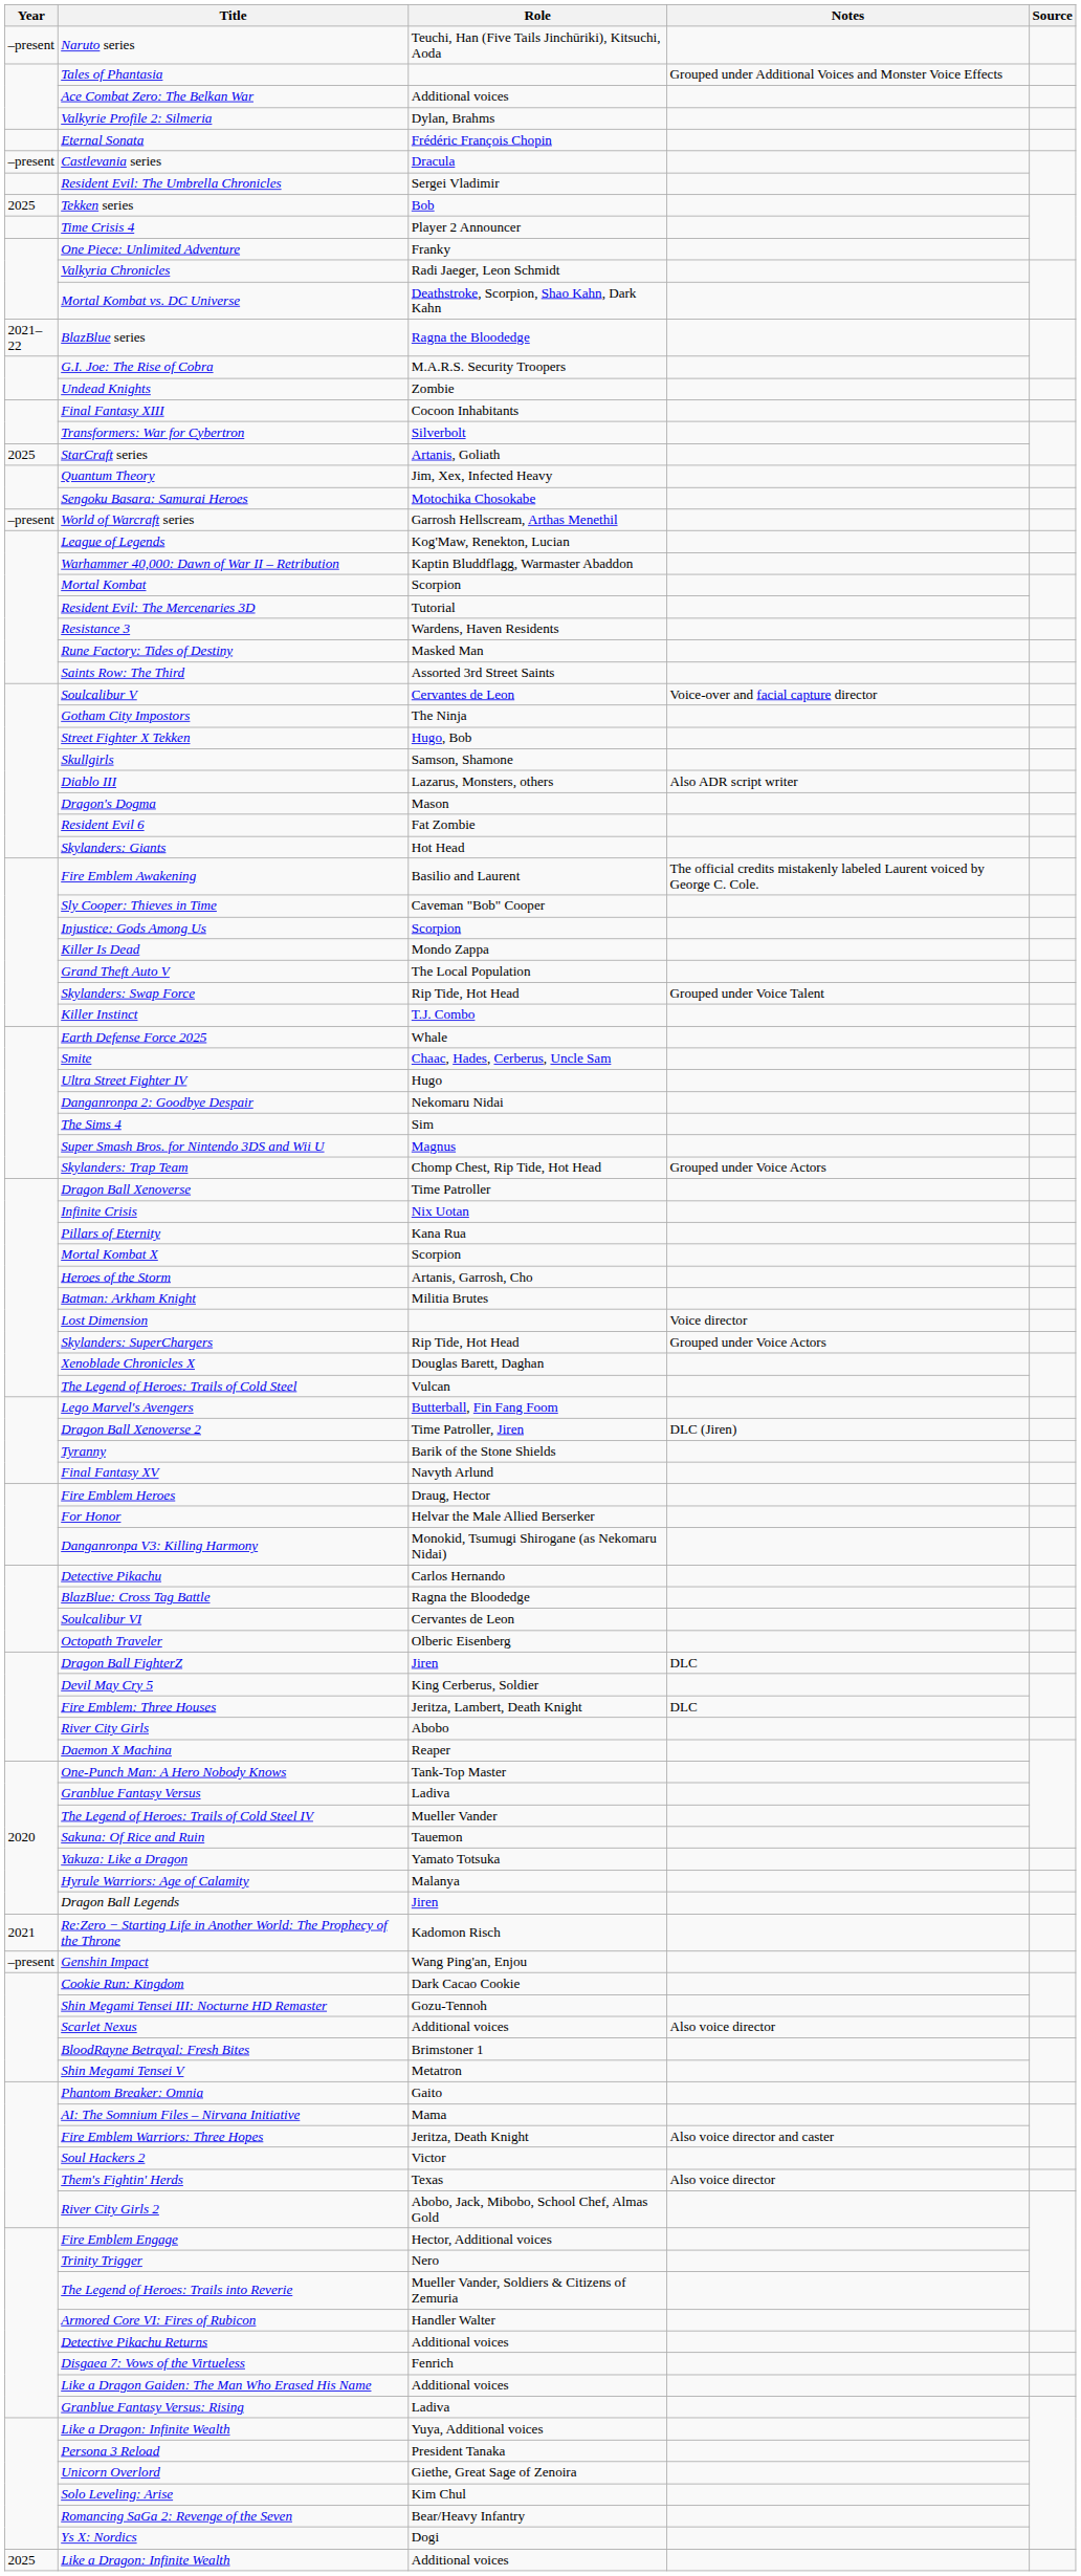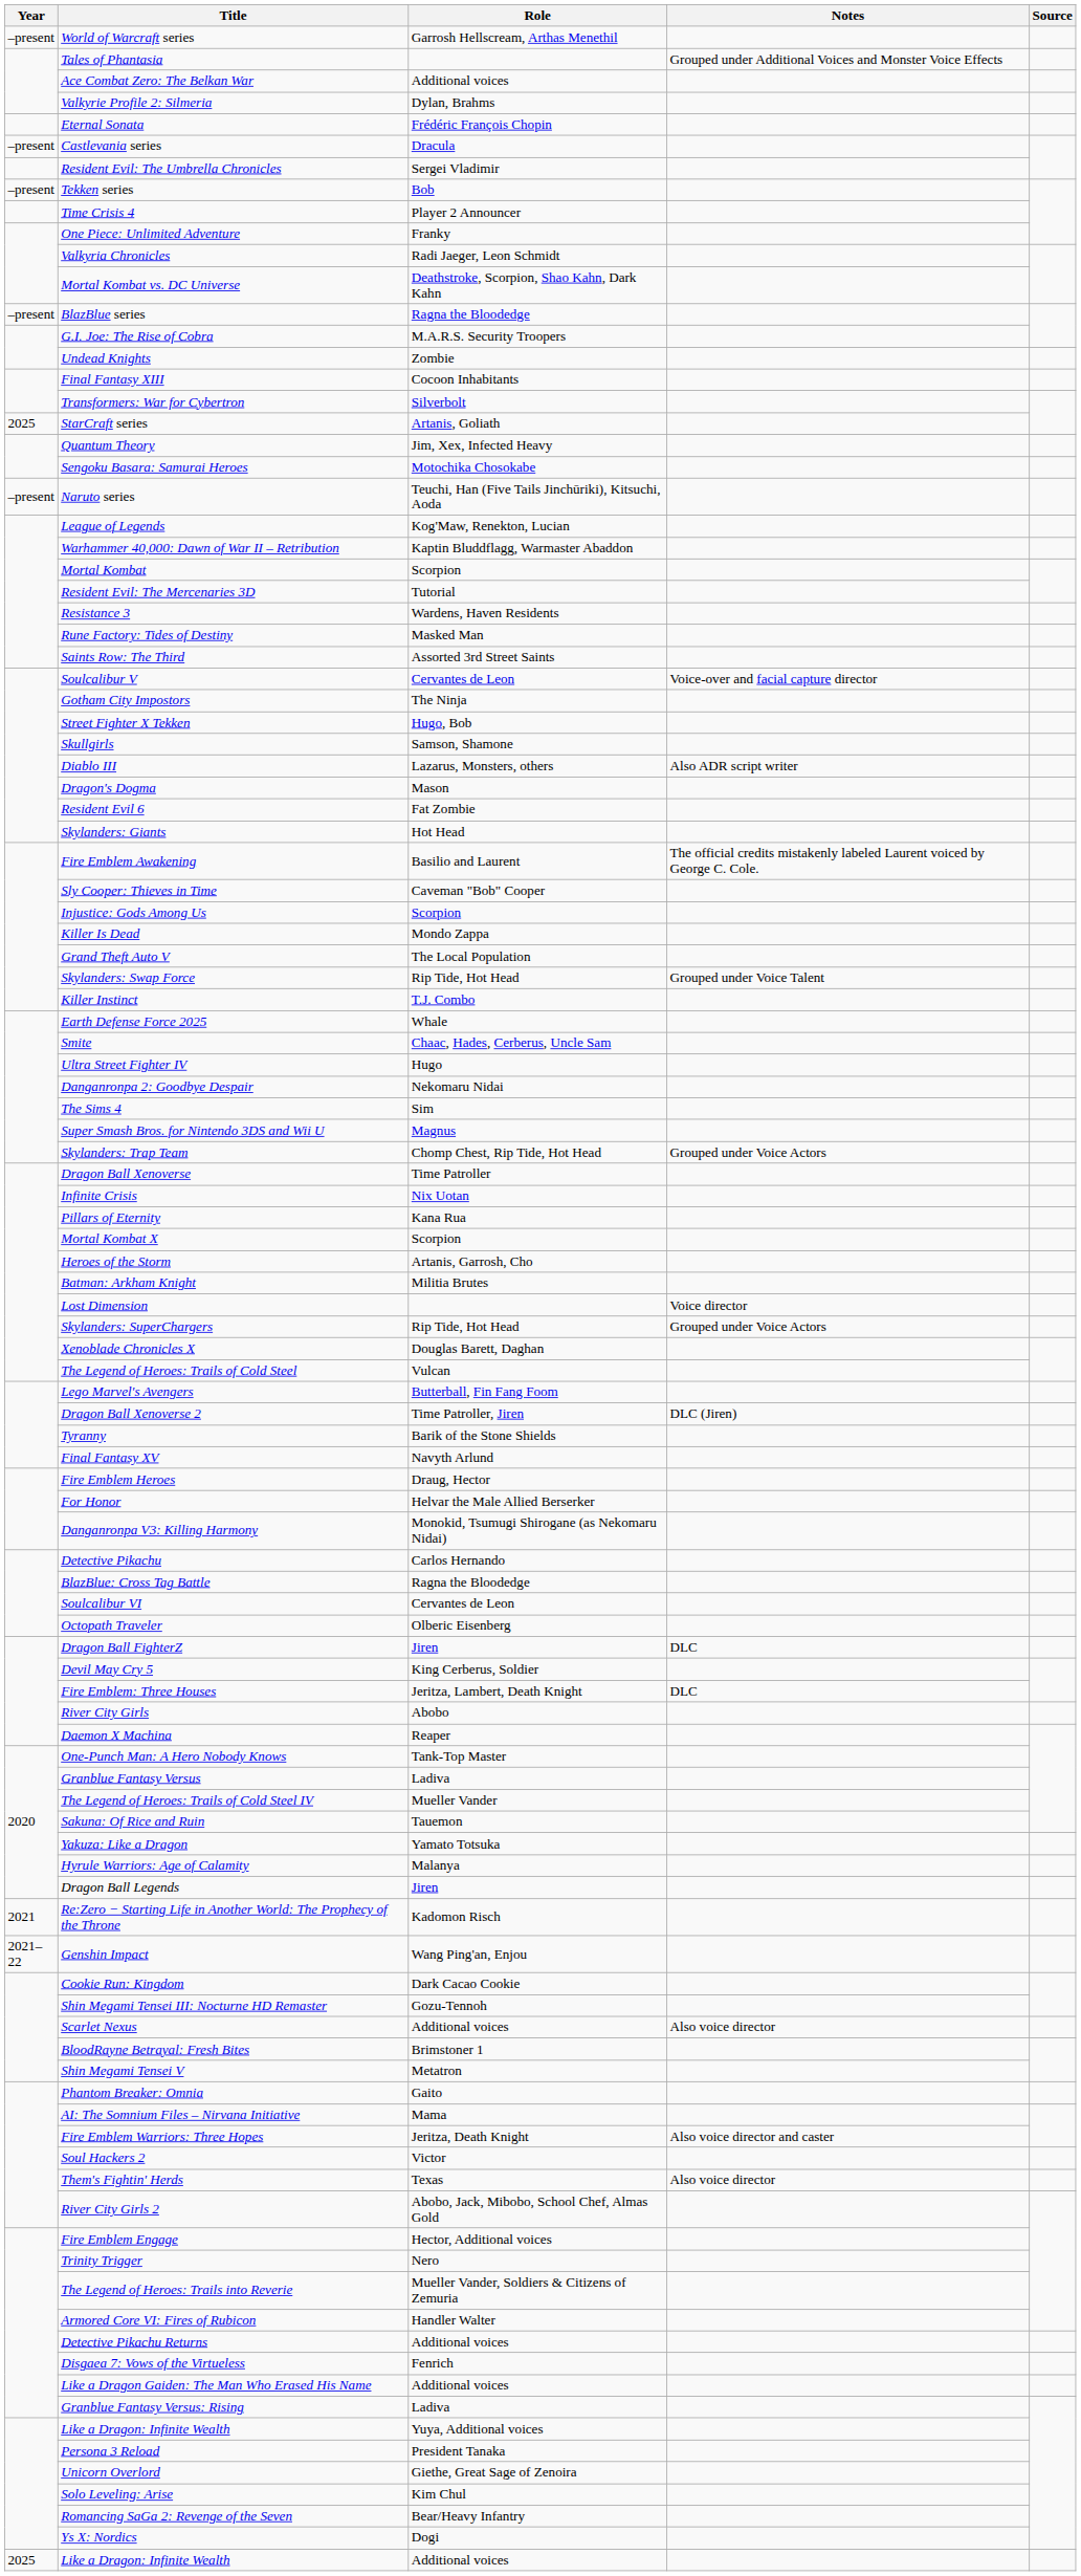rows swapped: World of Warcraft series <-> Naruto series
Tekken series | Year: 2025 -> –present
BlazBlue series | Year: 2021–22 -> –present
Genshin Impact | Year: –present -> 2021–22
